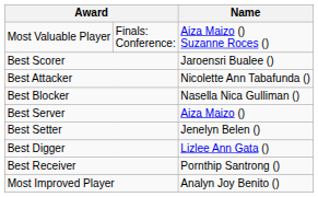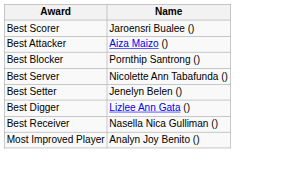- row: Most Valuable Player | Finals: Conference: | Aiza Maizo () Suzanne Roces ()
Best Attacker | Name: Nicolette Ann Tabafunda () -> Aiza Maizo ()
Best Blocker | Name: Nasella Nica Gulliman () -> Pornthip Santrong ()
Best Server | Name: Aiza Maizo () -> Nicolette Ann Tabafunda ()
Best Receiver | Name: Pornthip Santrong () -> Nasella Nica Gulliman ()
